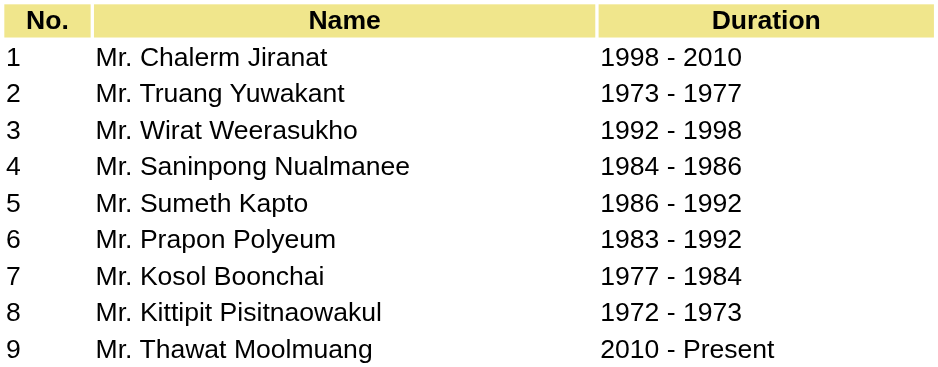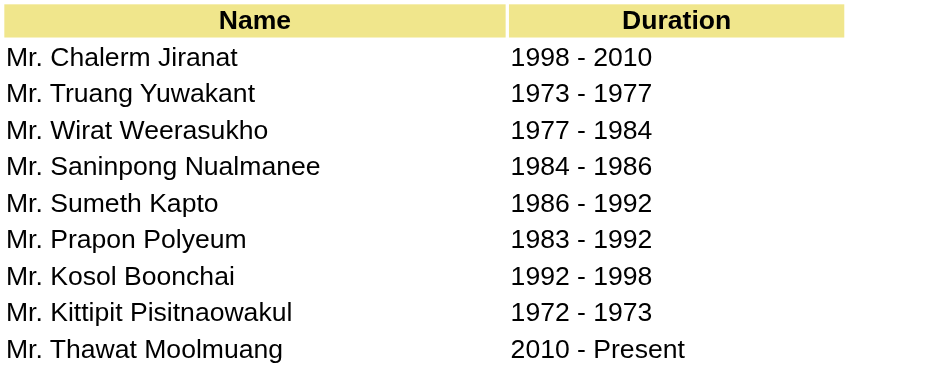- column: No. | 1 | 2 | 3 | 4 | 5 | 6 | 7 | 8 | 9
Mr. Wirat Weerasukho | Duration: 1992 - 1998 -> 1977 - 1984
Mr. Kosol Boonchai | Duration: 1977 - 1984 -> 1992 - 1998
